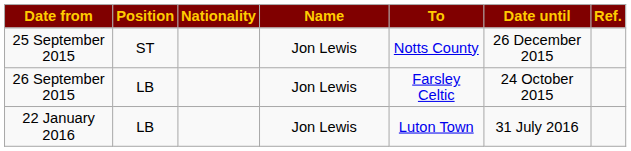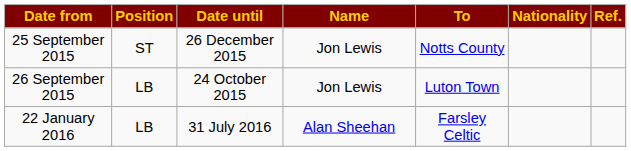columns swapped: Nationality <-> Date until
26 September 2015 | To: Farsley Celtic -> Luton Town
22 January 2016 | Name: Jon Lewis -> Alan Sheehan
22 January 2016 | To: Luton Town -> Farsley Celtic
